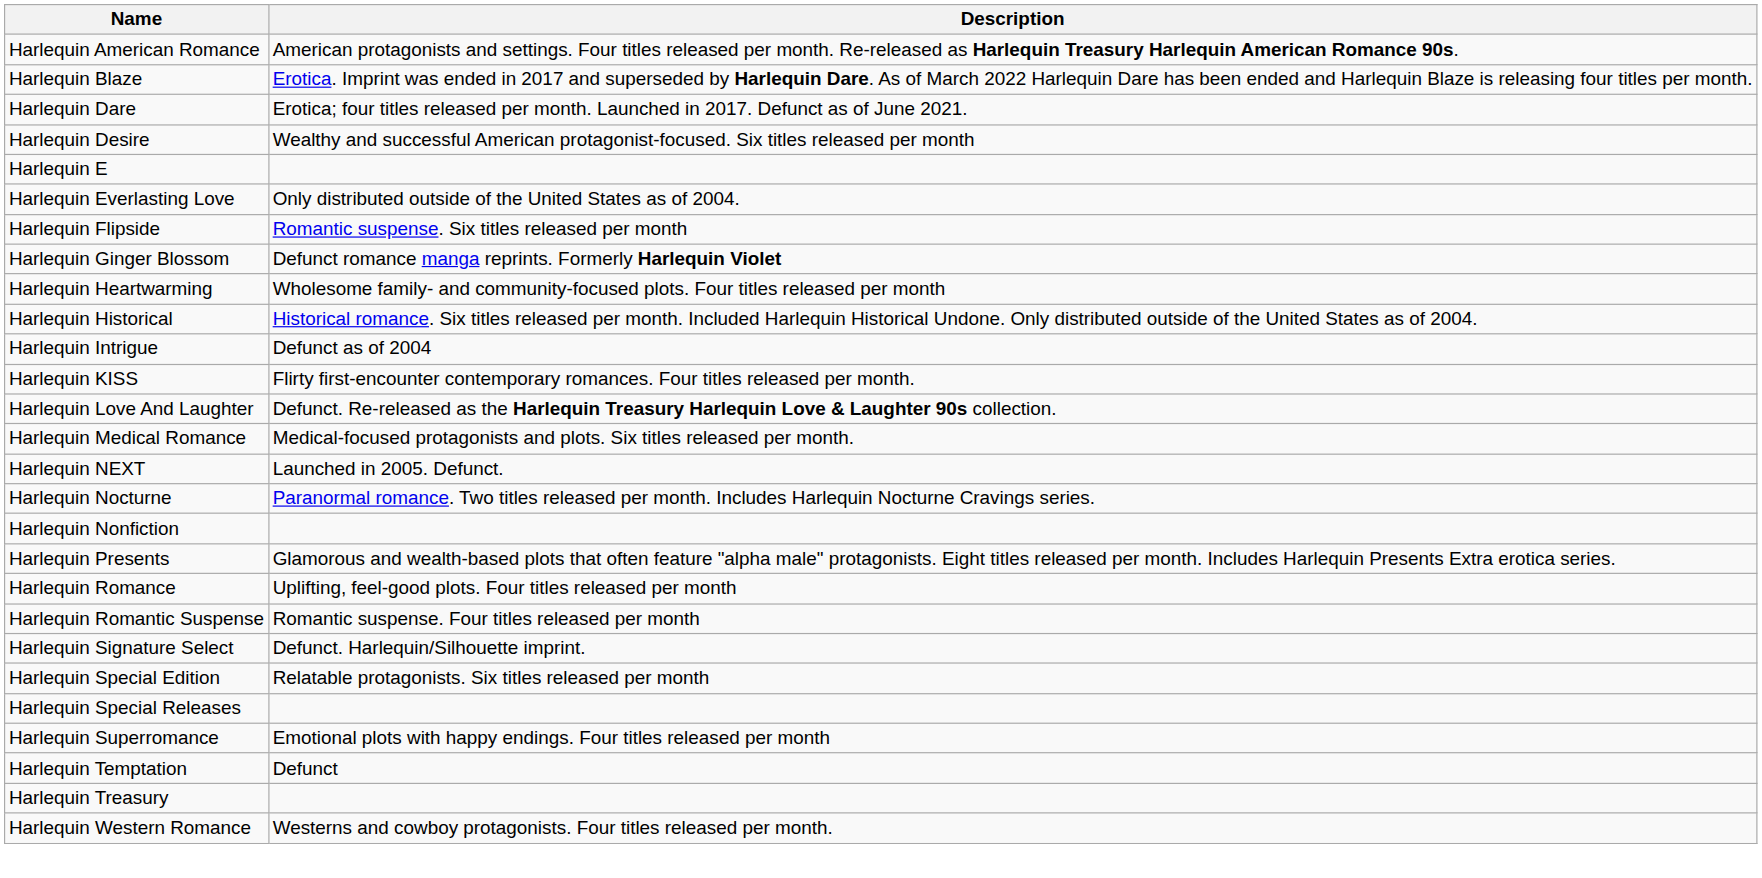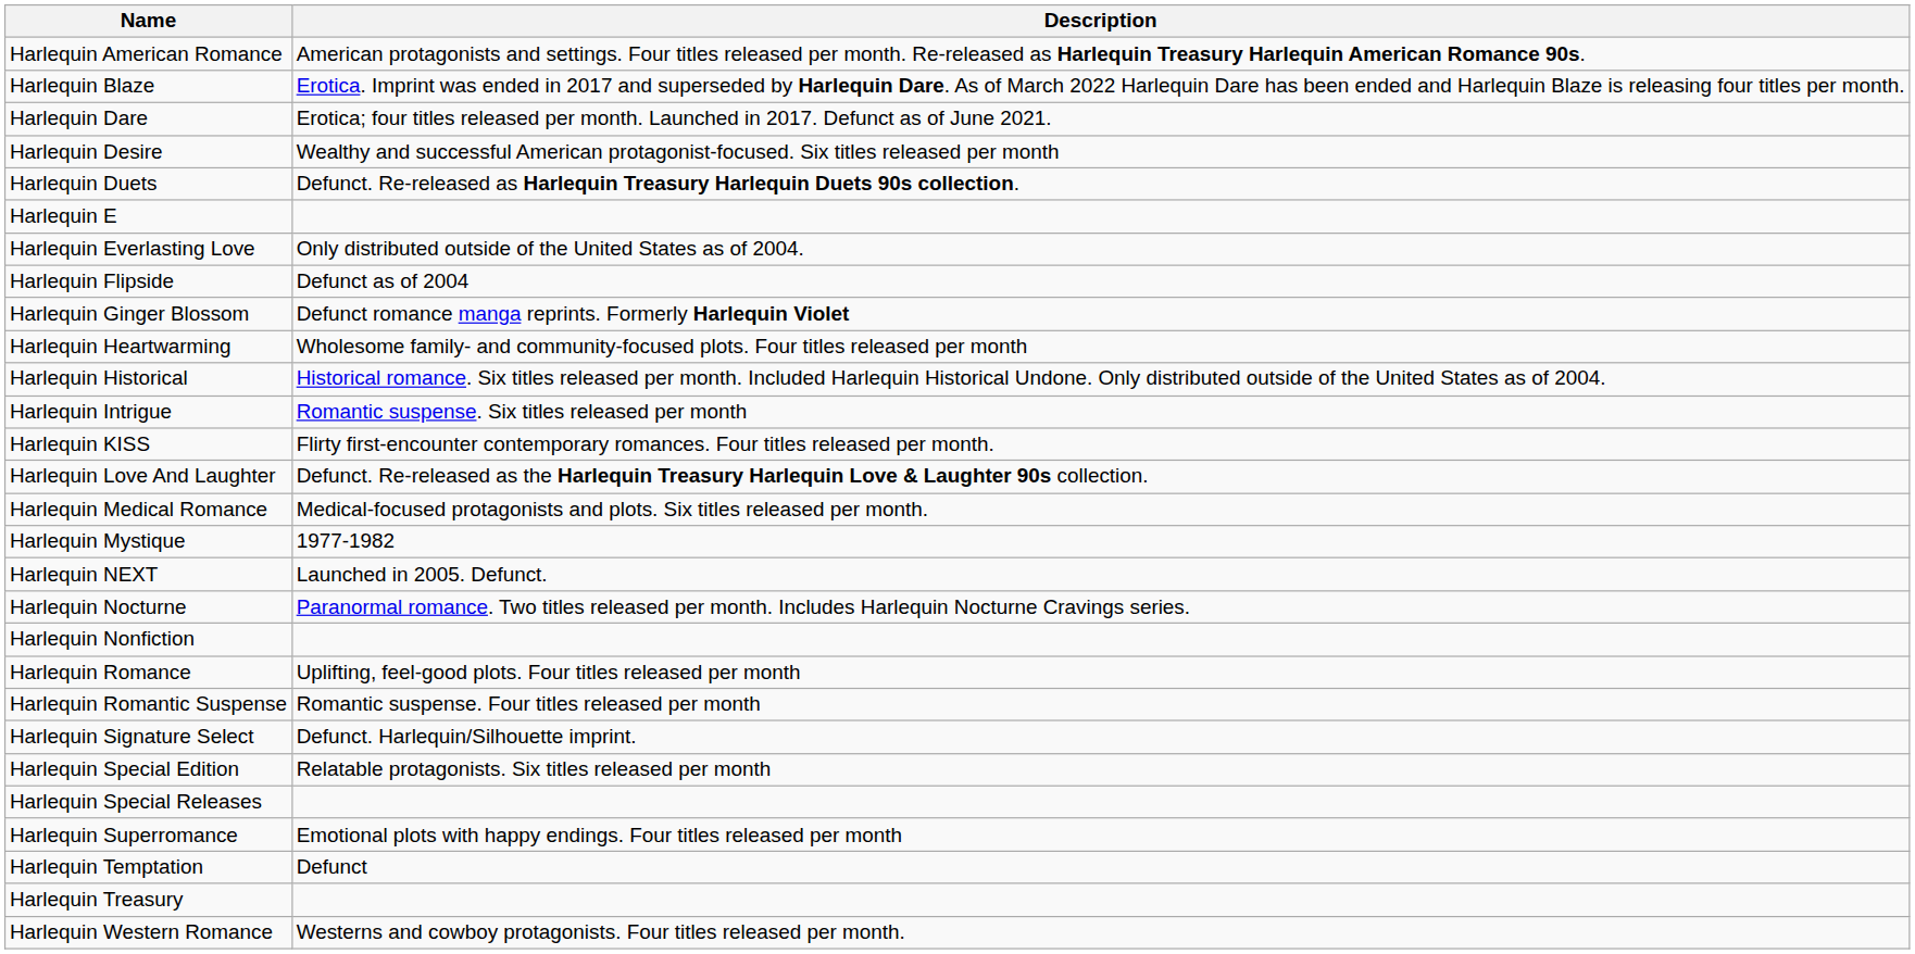+ row: Harlequin Duets | Defunct. Re-released as Harlequin Treasury Harlequin Duets 90s collection.
Harlequin Flipside | Description: Romantic suspense. Six titles released per month -> Defunct as of 2004
Harlequin Intrigue | Description: Defunct as of 2004 -> Romantic suspense. Six titles released per month
+ row: Harlequin Mystique | 1977-1982
- row: Harlequin Presents | Glamorous and wealth-based plots that often feature "alpha male" protagonists. Eight titles released per month. Includes Harlequin Presents Extra erotica series.
